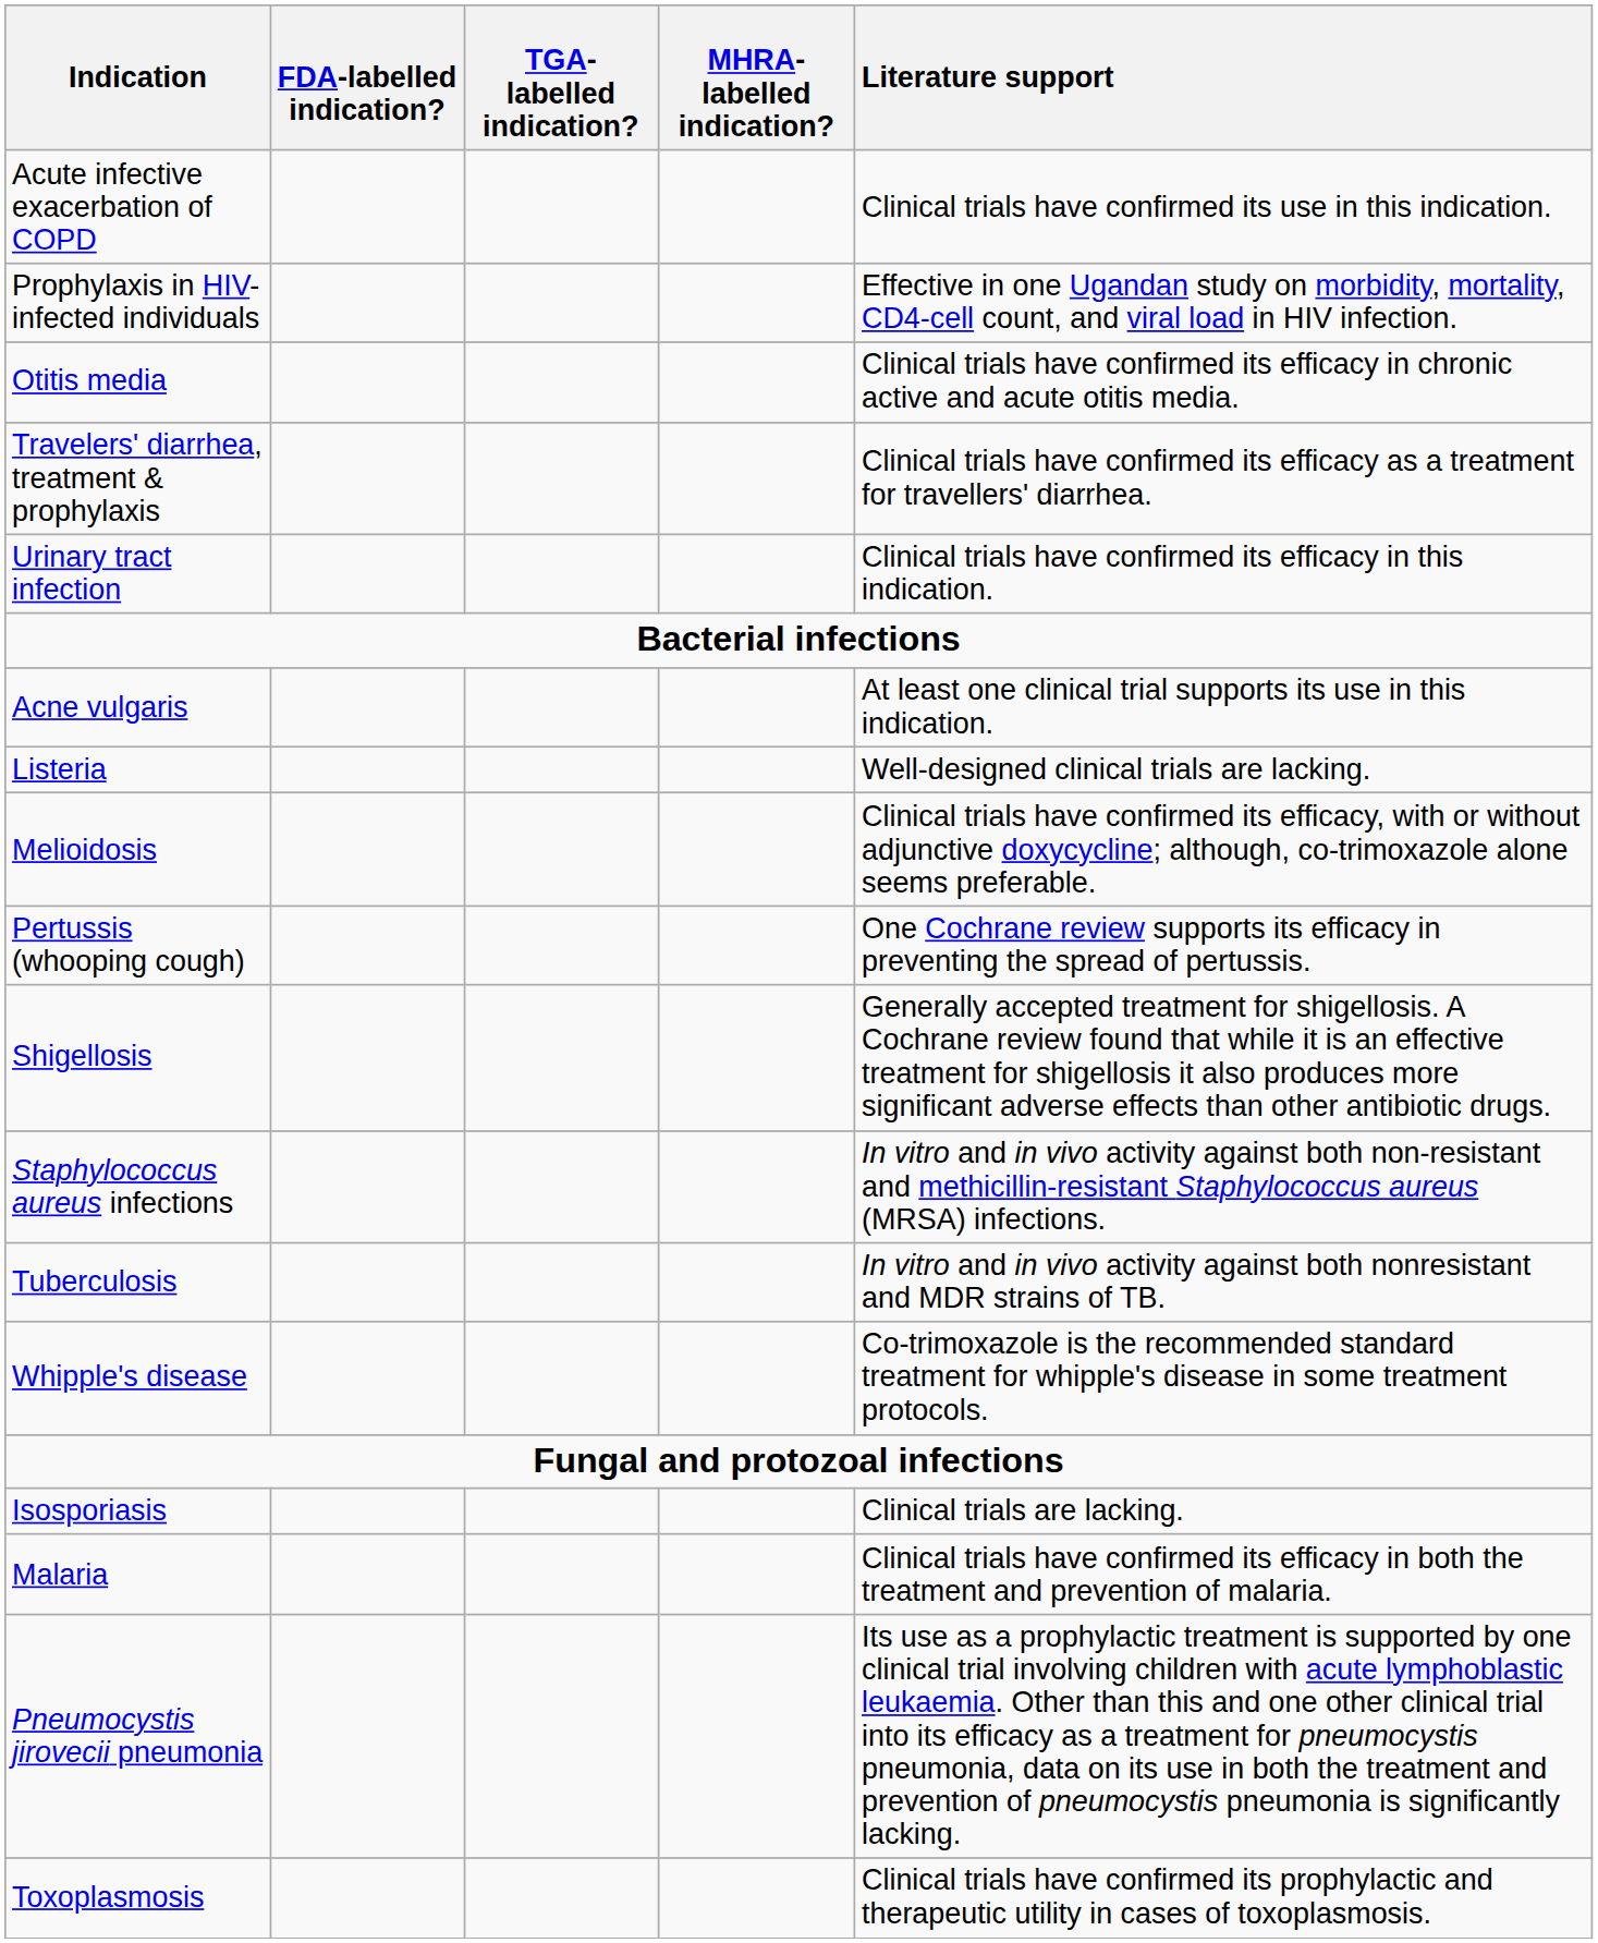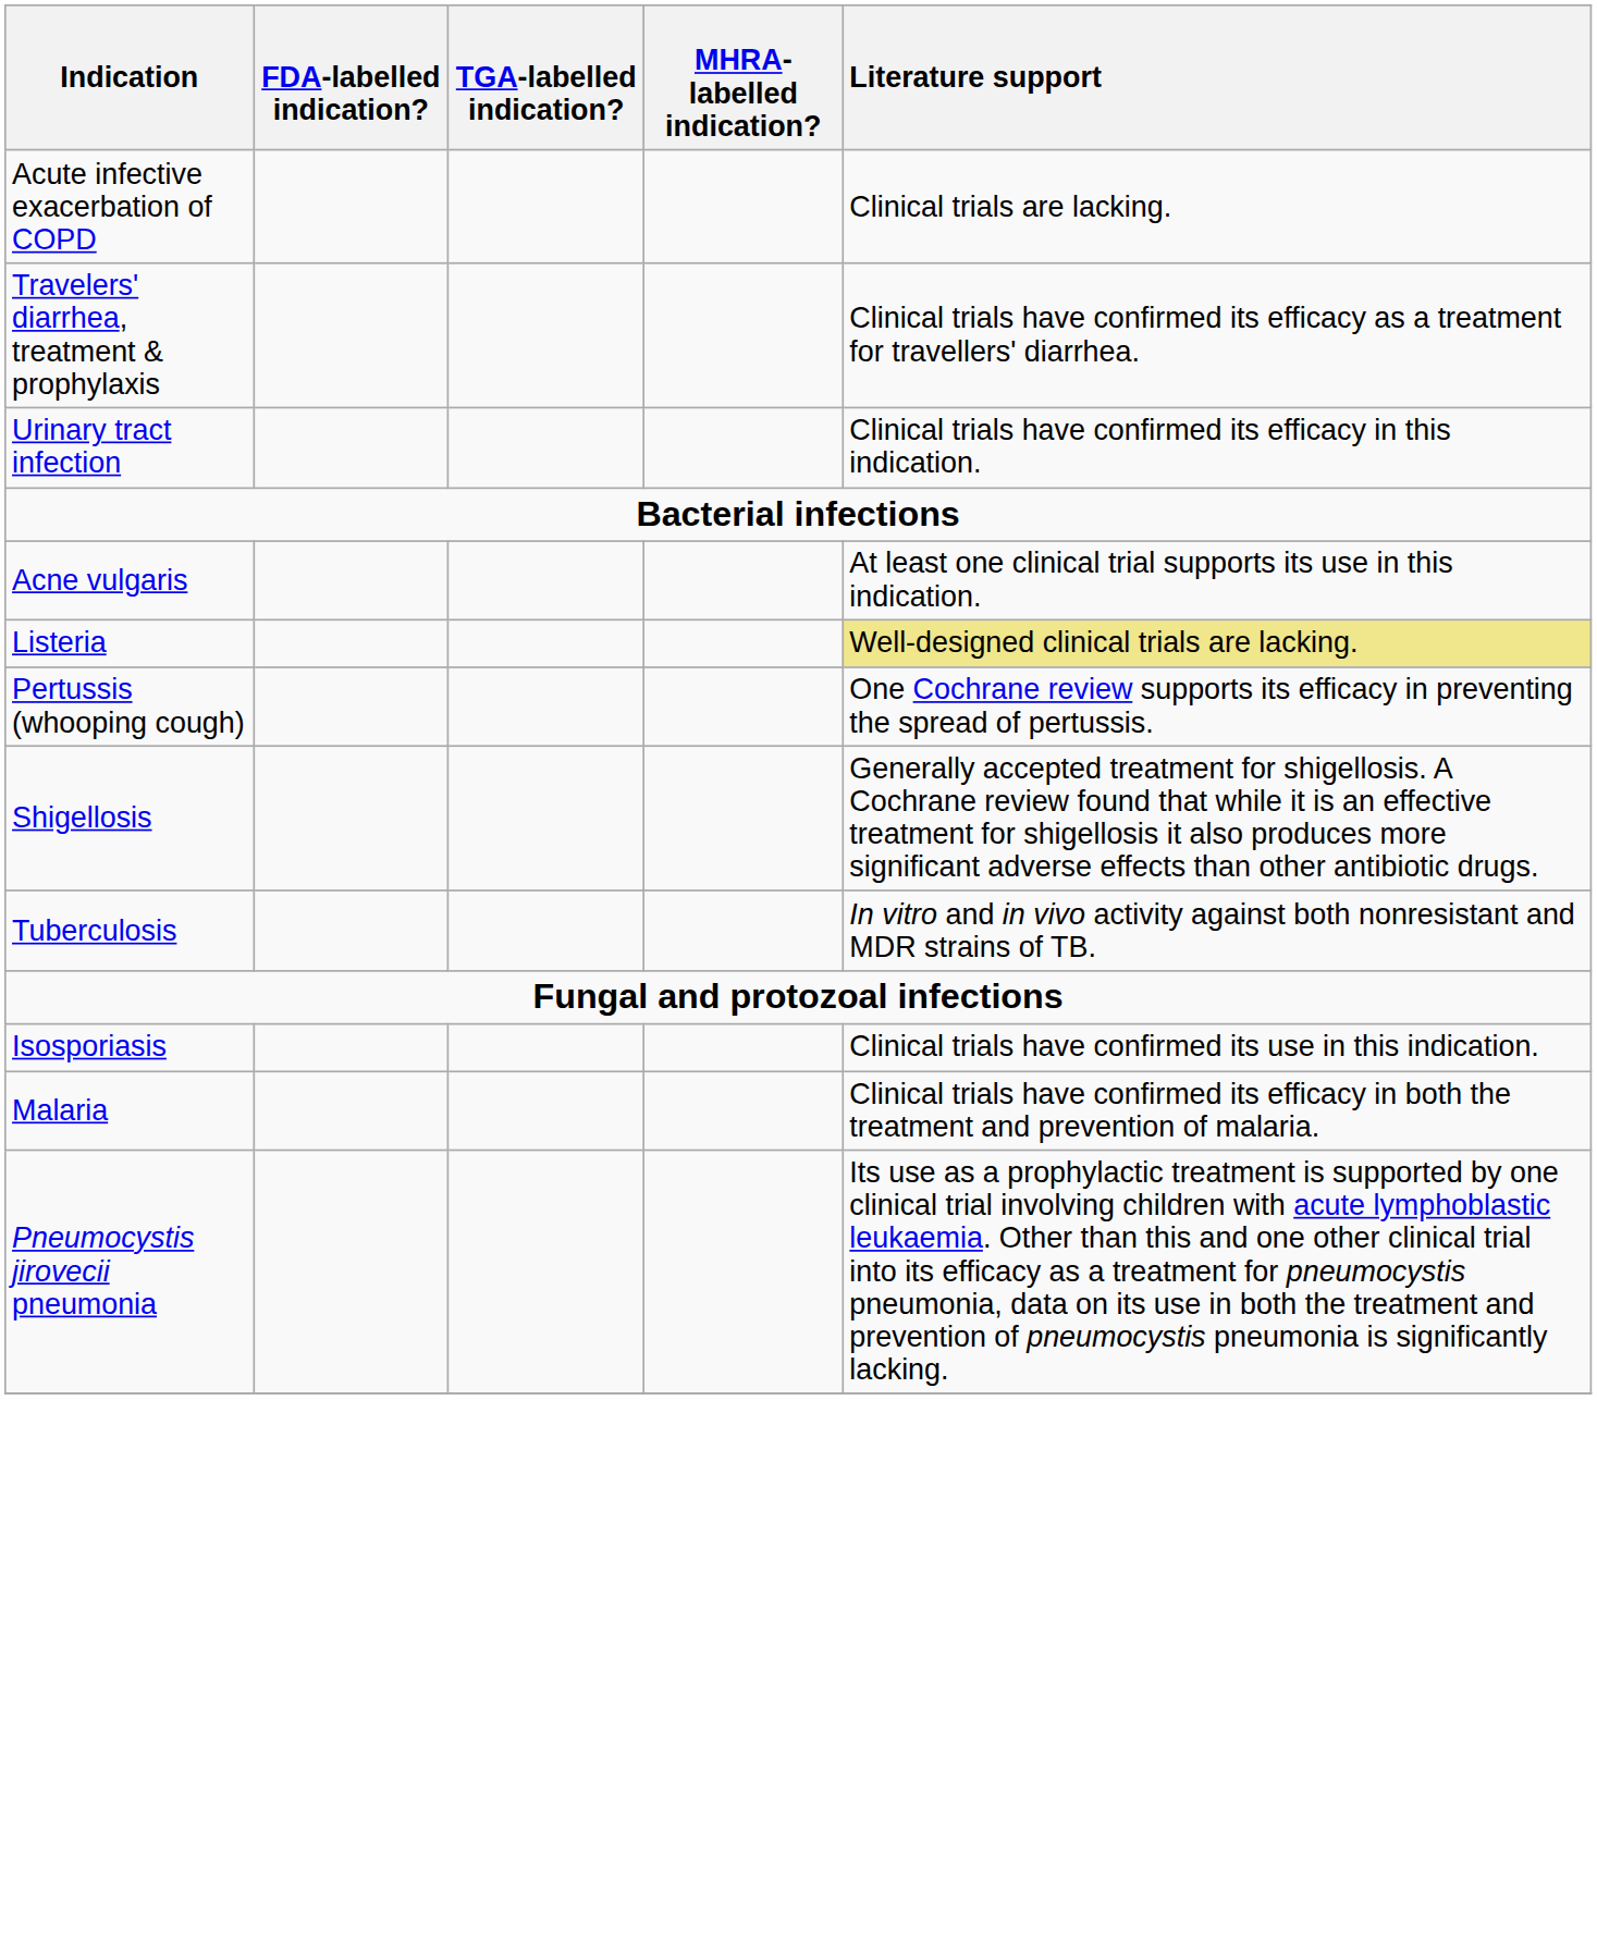Acute infective exacerbation of COPD | Literature support: Clinical trials have confirmed its use in this indication. -> Clinical trials are lacking.
- row: Prophylaxis in HIV-infected individuals | Effective in one Ugandan study on morbidity, mortality, CD4-cell count, and viral load in HIV infection.
- row: Otitis media | Clinical trials have confirmed its efficacy in chronic active and acute otitis media.
Listeria | Literature support: no background -> khaki background
- row: Melioidosis | Clinical trials have confirmed its efficacy, with or without adjunctive doxycycline; although, co-trimoxazole alone seems preferable.
- row: Staphylococcus aureus infections | In vitro and in vivo activity against both non-resistant and methicillin-resistant Staphylococcus aureus (MRSA) infections.
- row: Whipple's disease | Co-trimoxazole is the recommended standard treatment for whipple's disease in some treatment protocols.
Isosporiasis | Literature support: Clinical trials are lacking. -> Clinical trials have confirmed its use in this indication.
- row: Toxoplasmosis | Clinical trials have confirmed its prophylactic and therapeutic utility in cases of toxoplasmosis.
